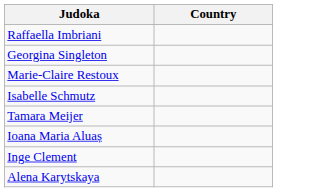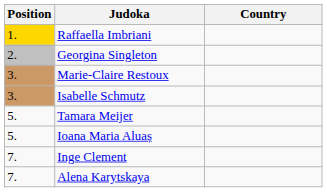+ column: Position | 1. | 2. | 3. | 3. | 5. | 5. | 7. | 7.
